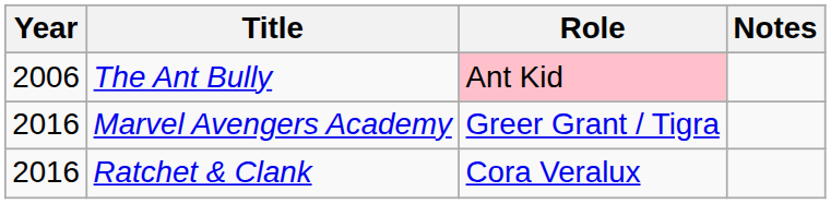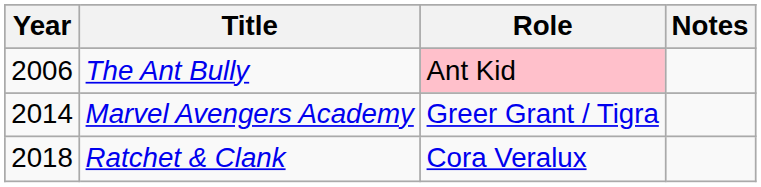Marvel Avengers Academy | Year: 2016 -> 2014
Ratchet & Clank | Year: 2016 -> 2018
